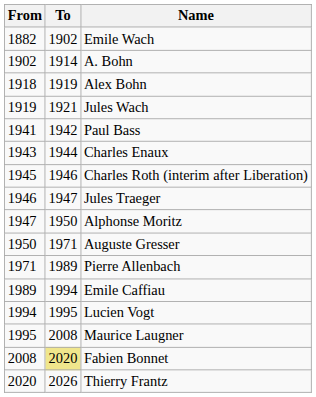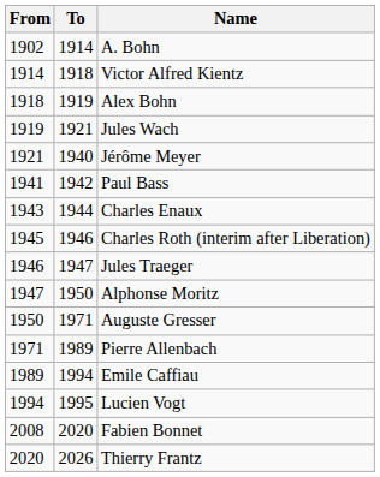- row: 1882 | 1902 | Emile Wach
+ row: 1914 | 1918 | Victor Alfred Kientz
+ row: 1921 | 1940 | Jérôme Meyer
- row: 1995 | 2008 | Maurice Laugner
Fabien Bonnet | To: khaki background -> no background
